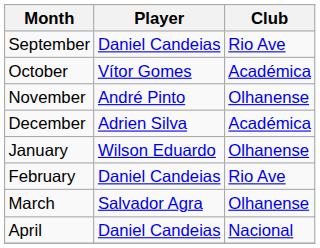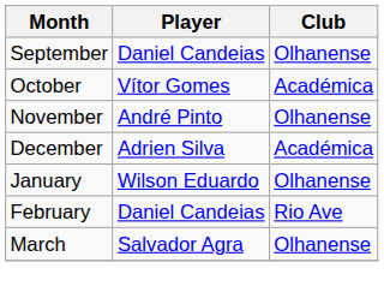September | Club: Rio Ave -> Olhanense
- row: April | Daniel Candeias | Nacional
